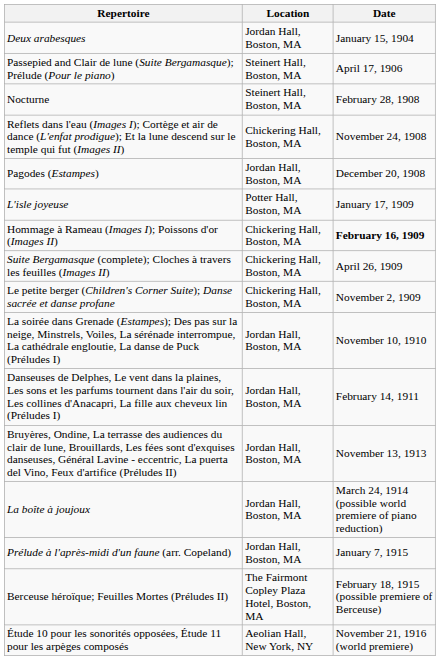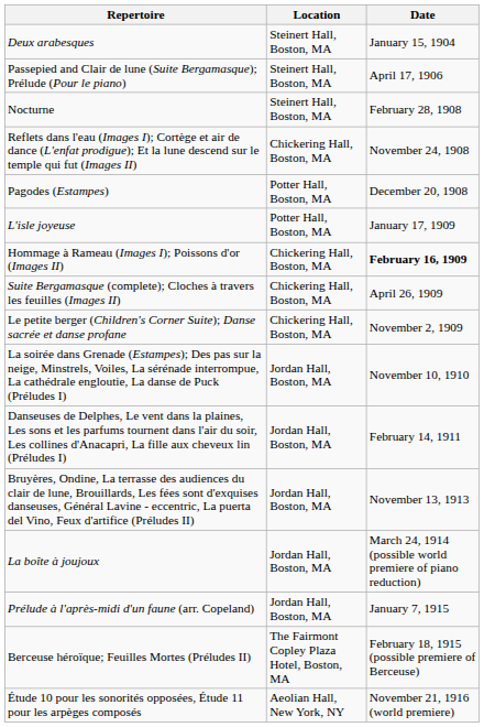Deux arabesques | Location: Jordan Hall, Boston, MA -> Steinert Hall, Boston, MA
Pagodes (Estampes) | Location: Jordan Hall, Boston, MA -> Potter Hall, Boston, MA
